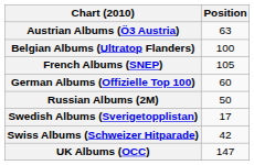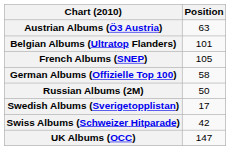Belgian Albums (Ultratop Flanders) | Position: 100 -> 101
German Albums (Offizielle Top 100) | Position: 60 -> 58
